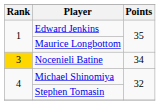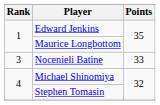Nocenieli Batine | Rank: gold background -> no background
Nocenieli Batine | Points: 34 -> 33
